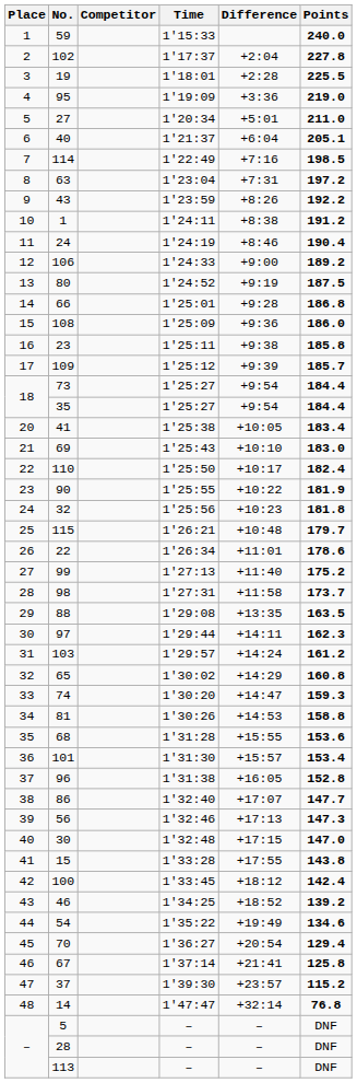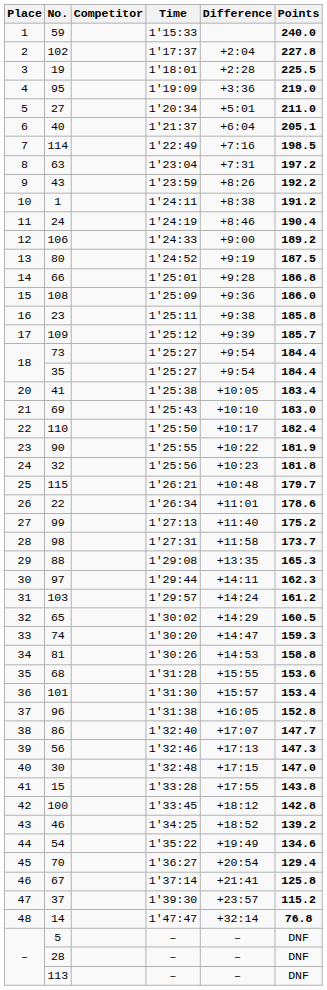88 | Points: 163.5 -> 165.3
65 | Points: 160.8 -> 160.5
100 | Points: 142.4 -> 142.8
